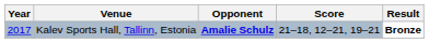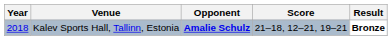Kalev Sports Hall, Tallinn, Estonia | Year: 2017 -> 2018
